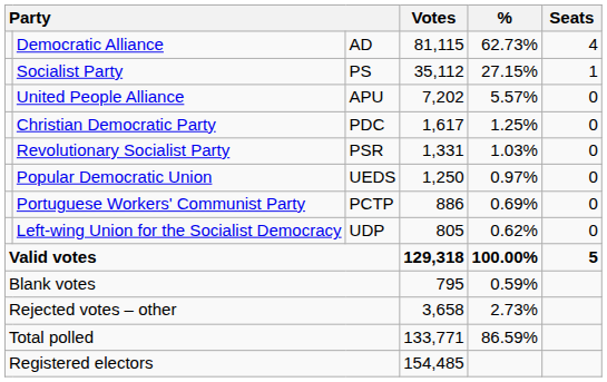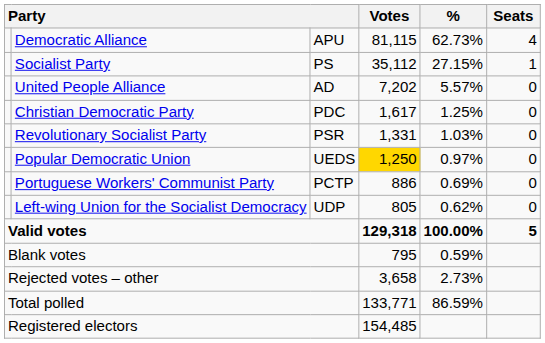Democratic Alliance | column 3: AD -> APU
United People Alliance | column 3: APU -> AD
Popular Democratic Union | Votes: no background -> gold background
